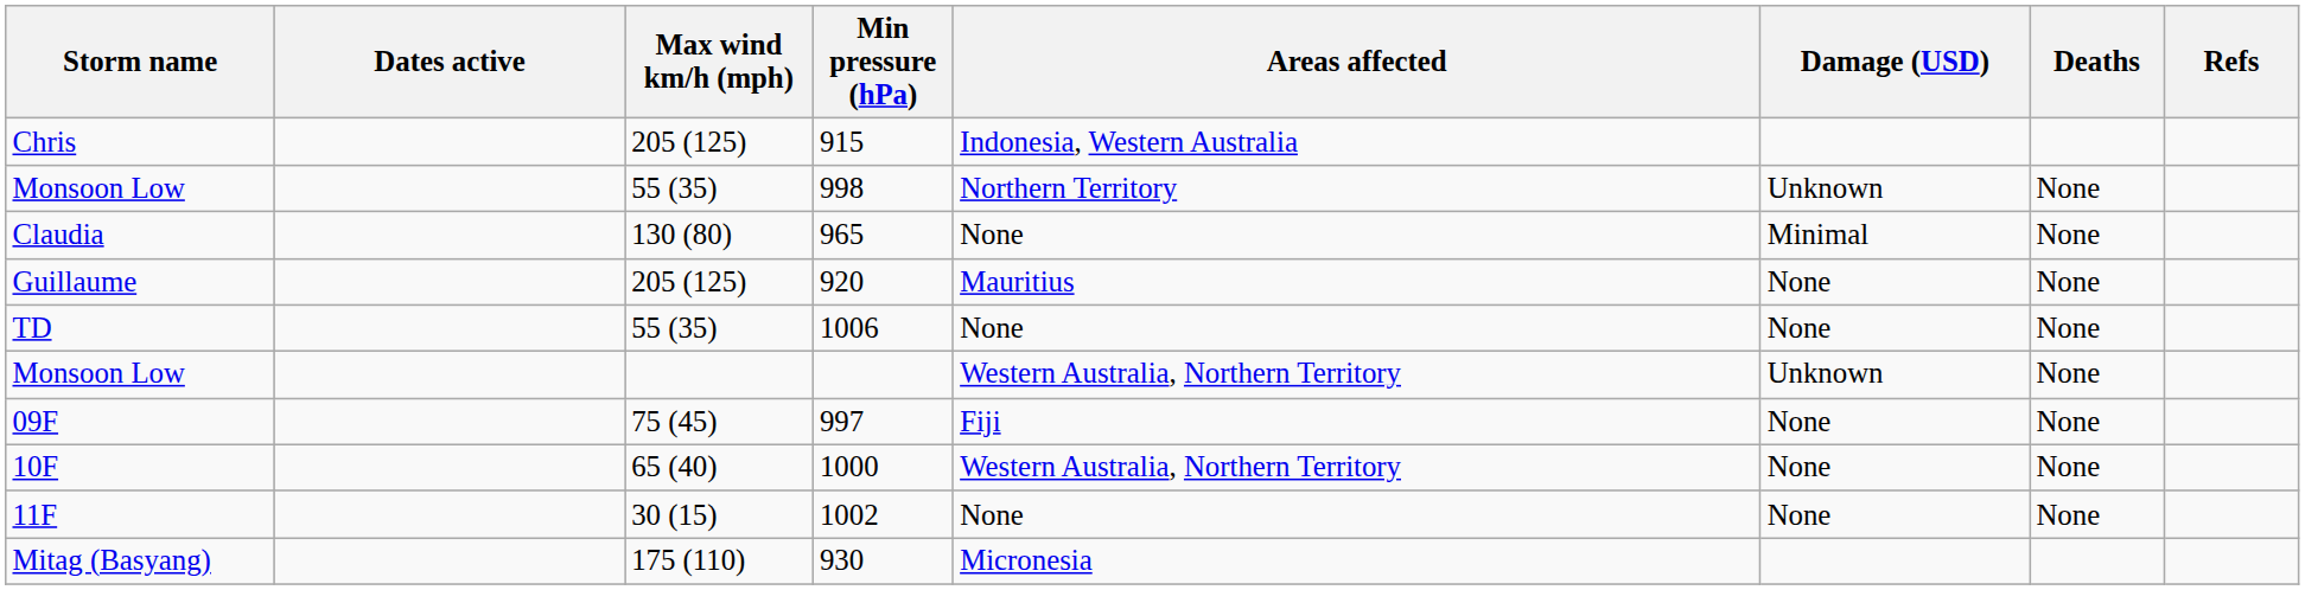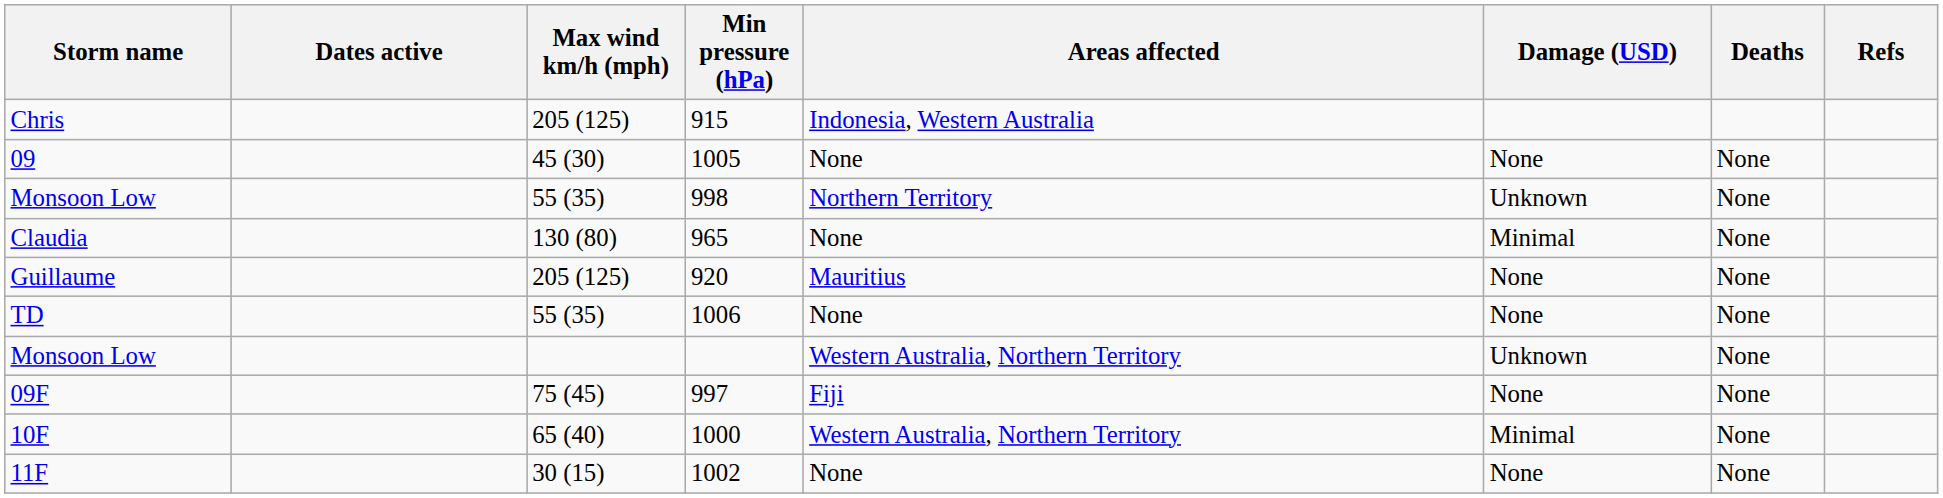+ row: 09 | 45 (30) | 1005 | None | None | None
10F | Damage (USD): None -> Minimal
- row: Mitag (Basyang) | 175 (110) | 930 | Micronesia
